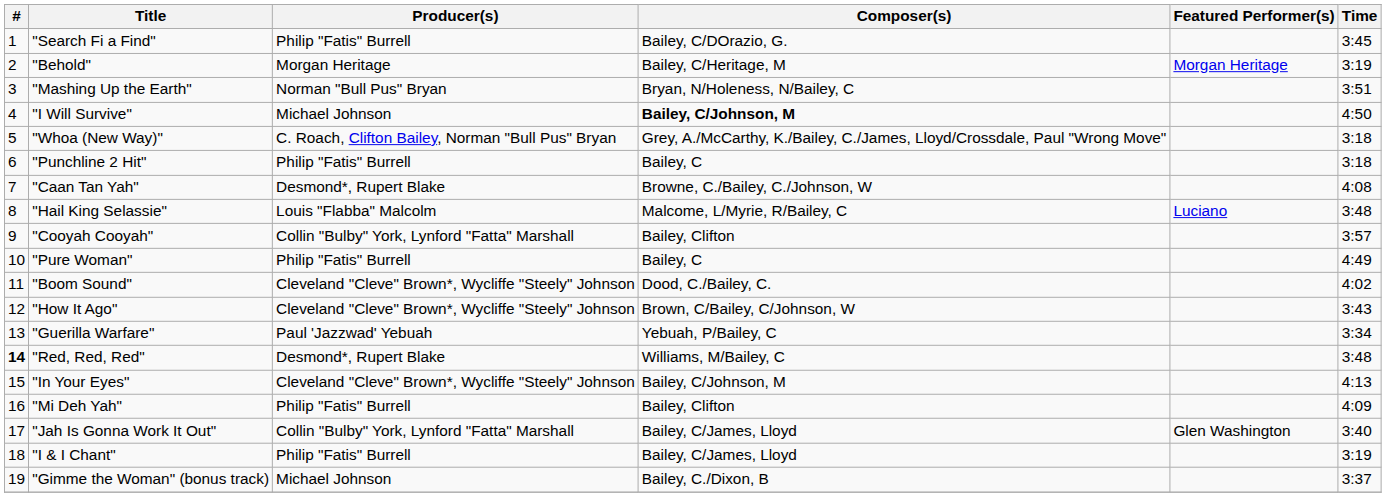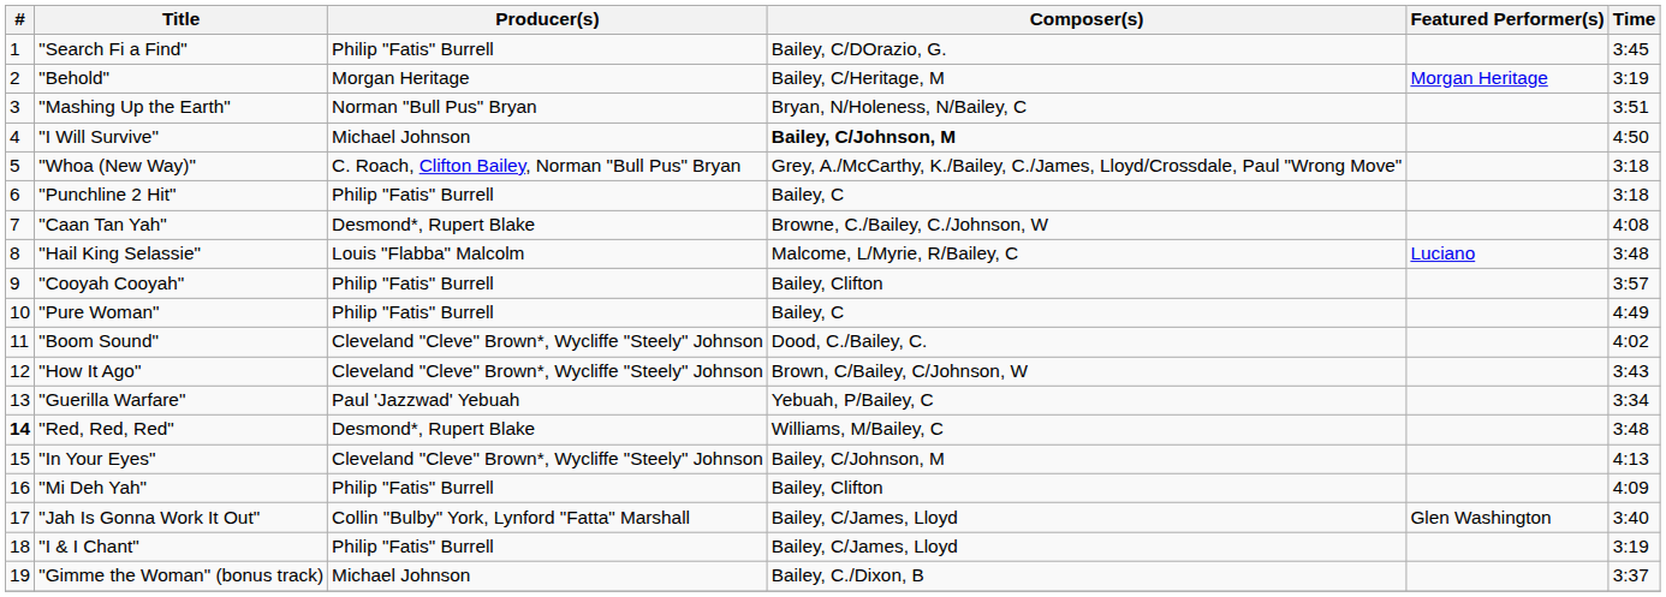"Cooyah Cooyah" | Producer(s): Collin "Bulby" York, Lynford "Fatta" Marshall -> Philip "Fatis" Burrell
